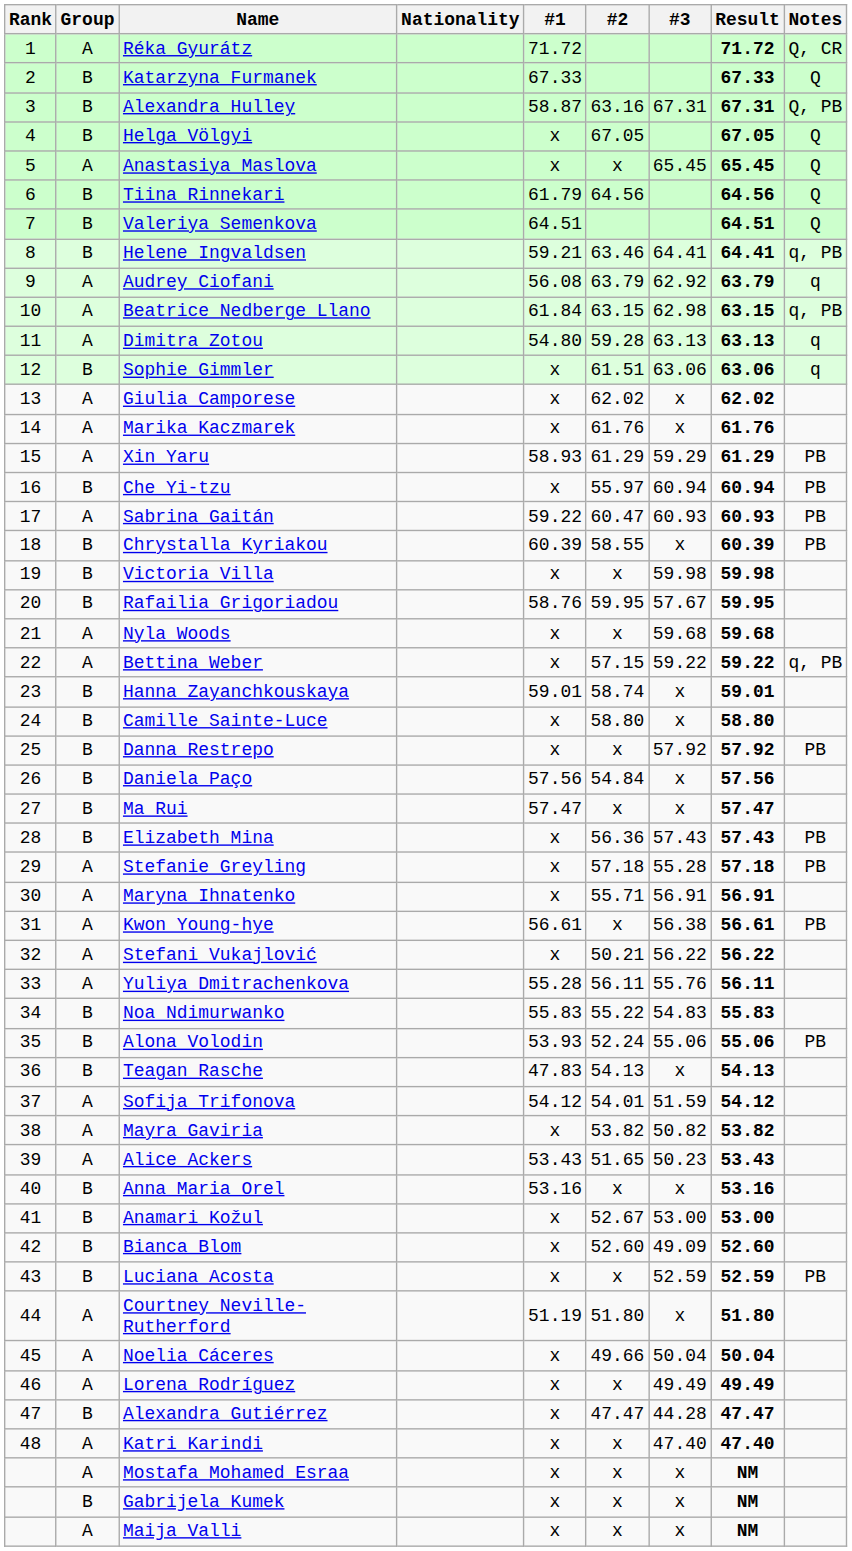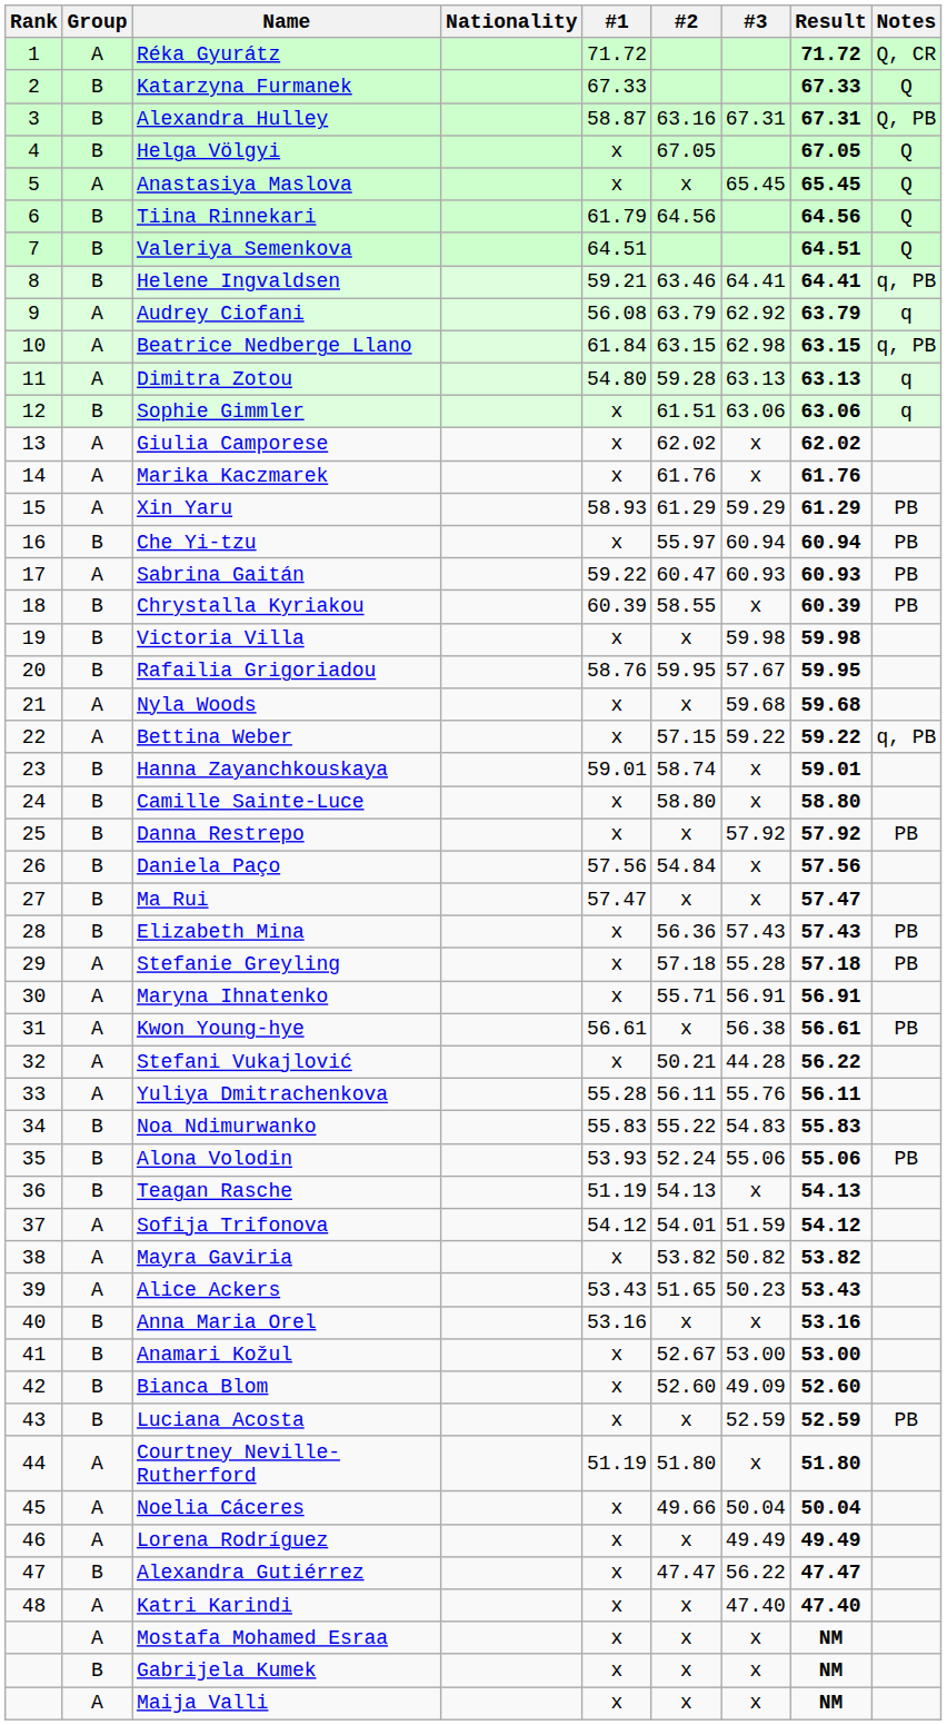Stefani Vukajlović | #3: 56.22 -> 44.28
Teagan Rasche | #1: 47.83 -> 51.19
Alexandra Gutiérrez | #3: 44.28 -> 56.22
